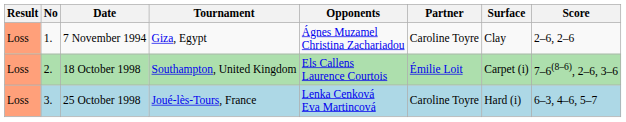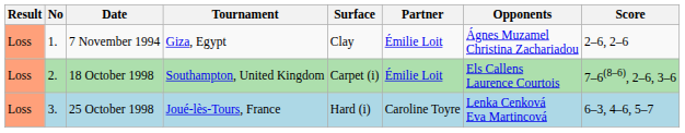columns swapped: Surface <-> Opponents
7 November 1994 | Partner: Caroline Toyre -> Émilie Loit
